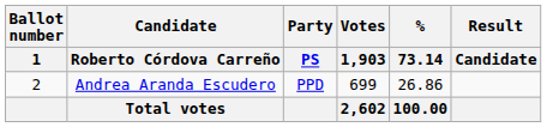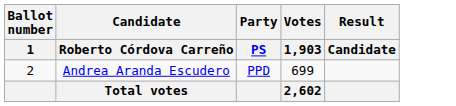- column: % | 73.14 | 26.86 | 100.00
